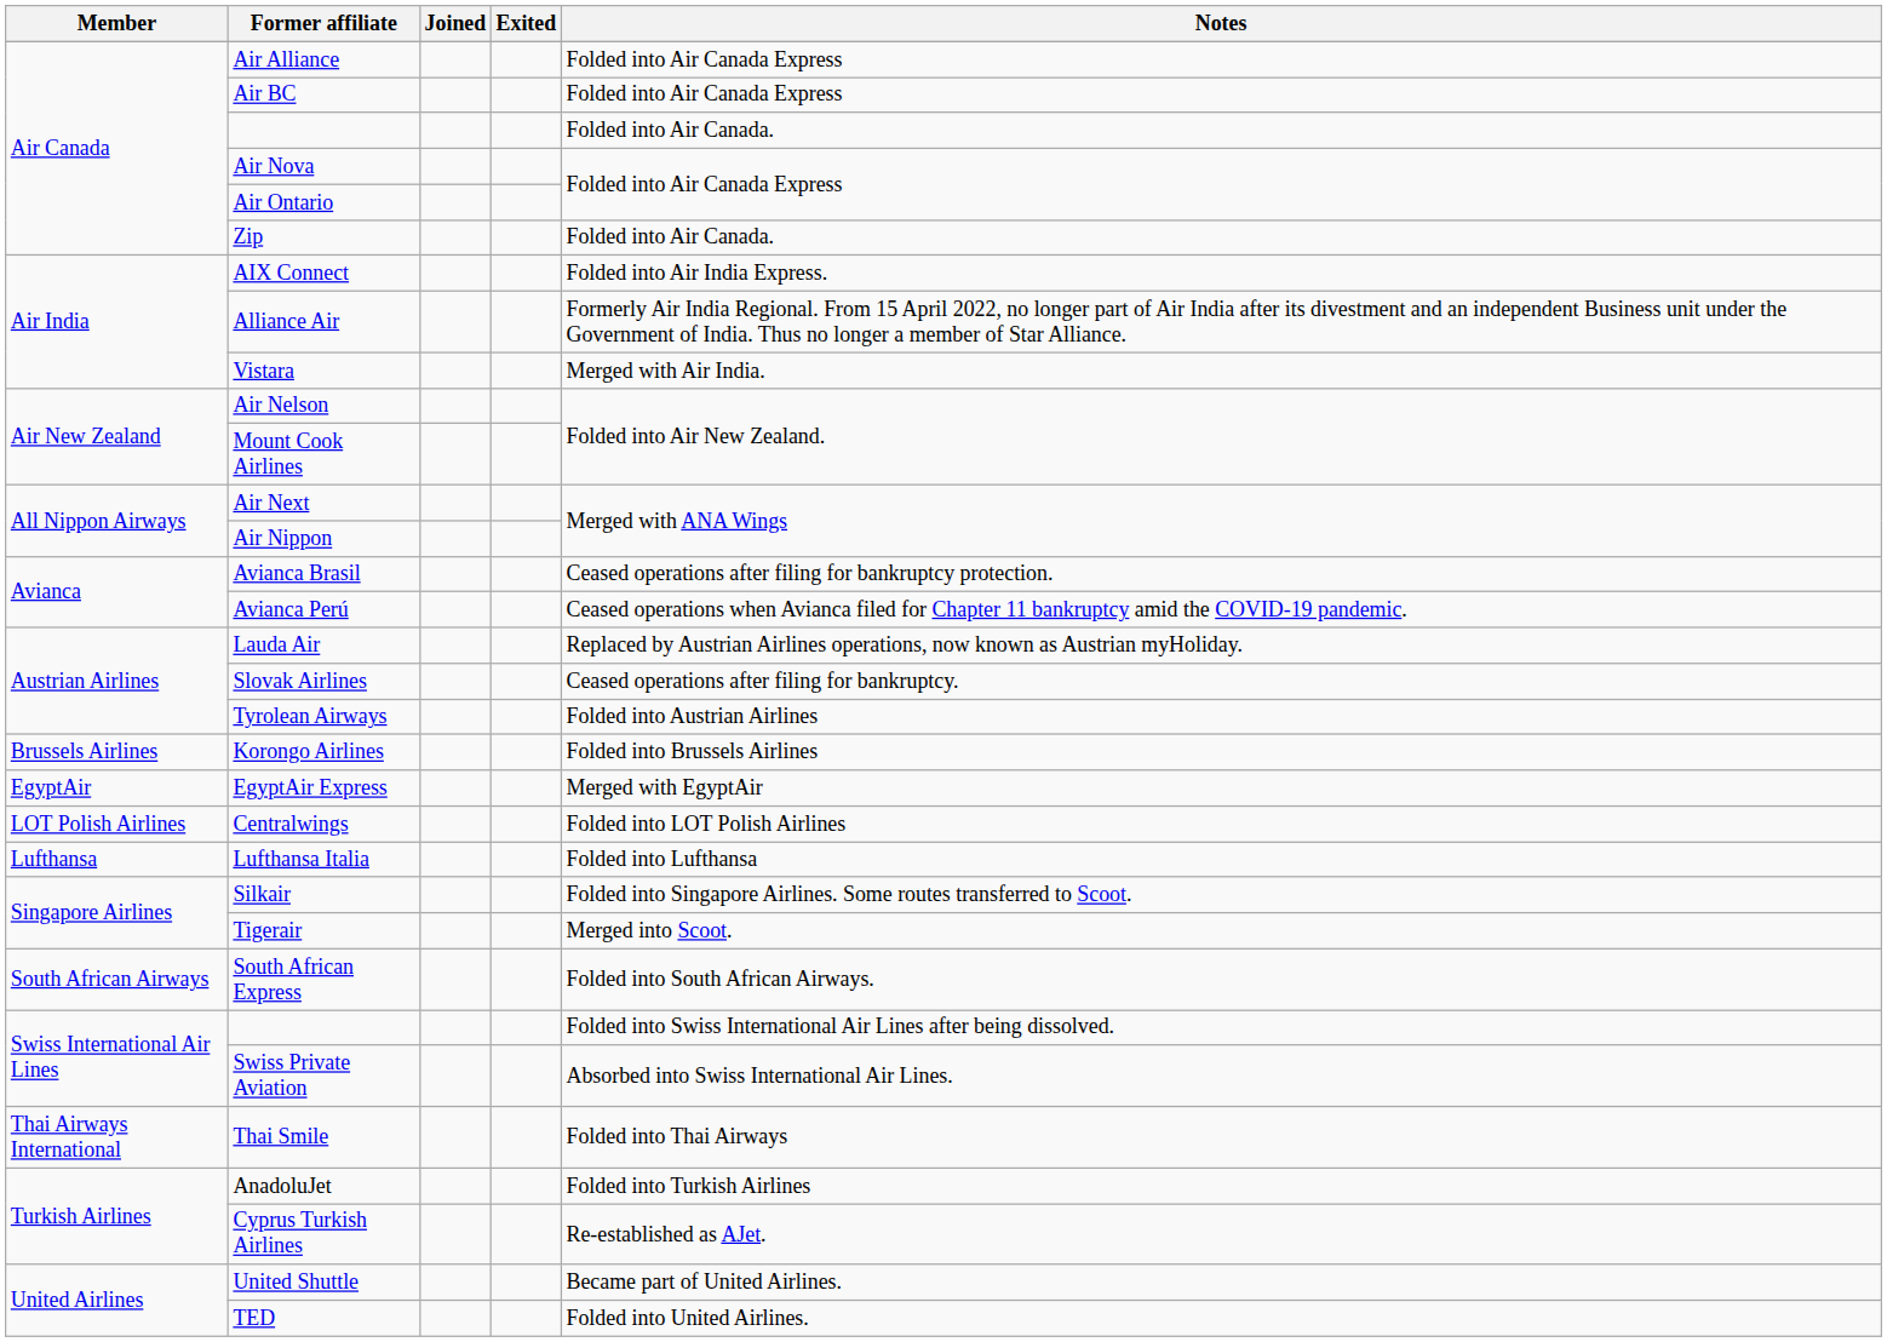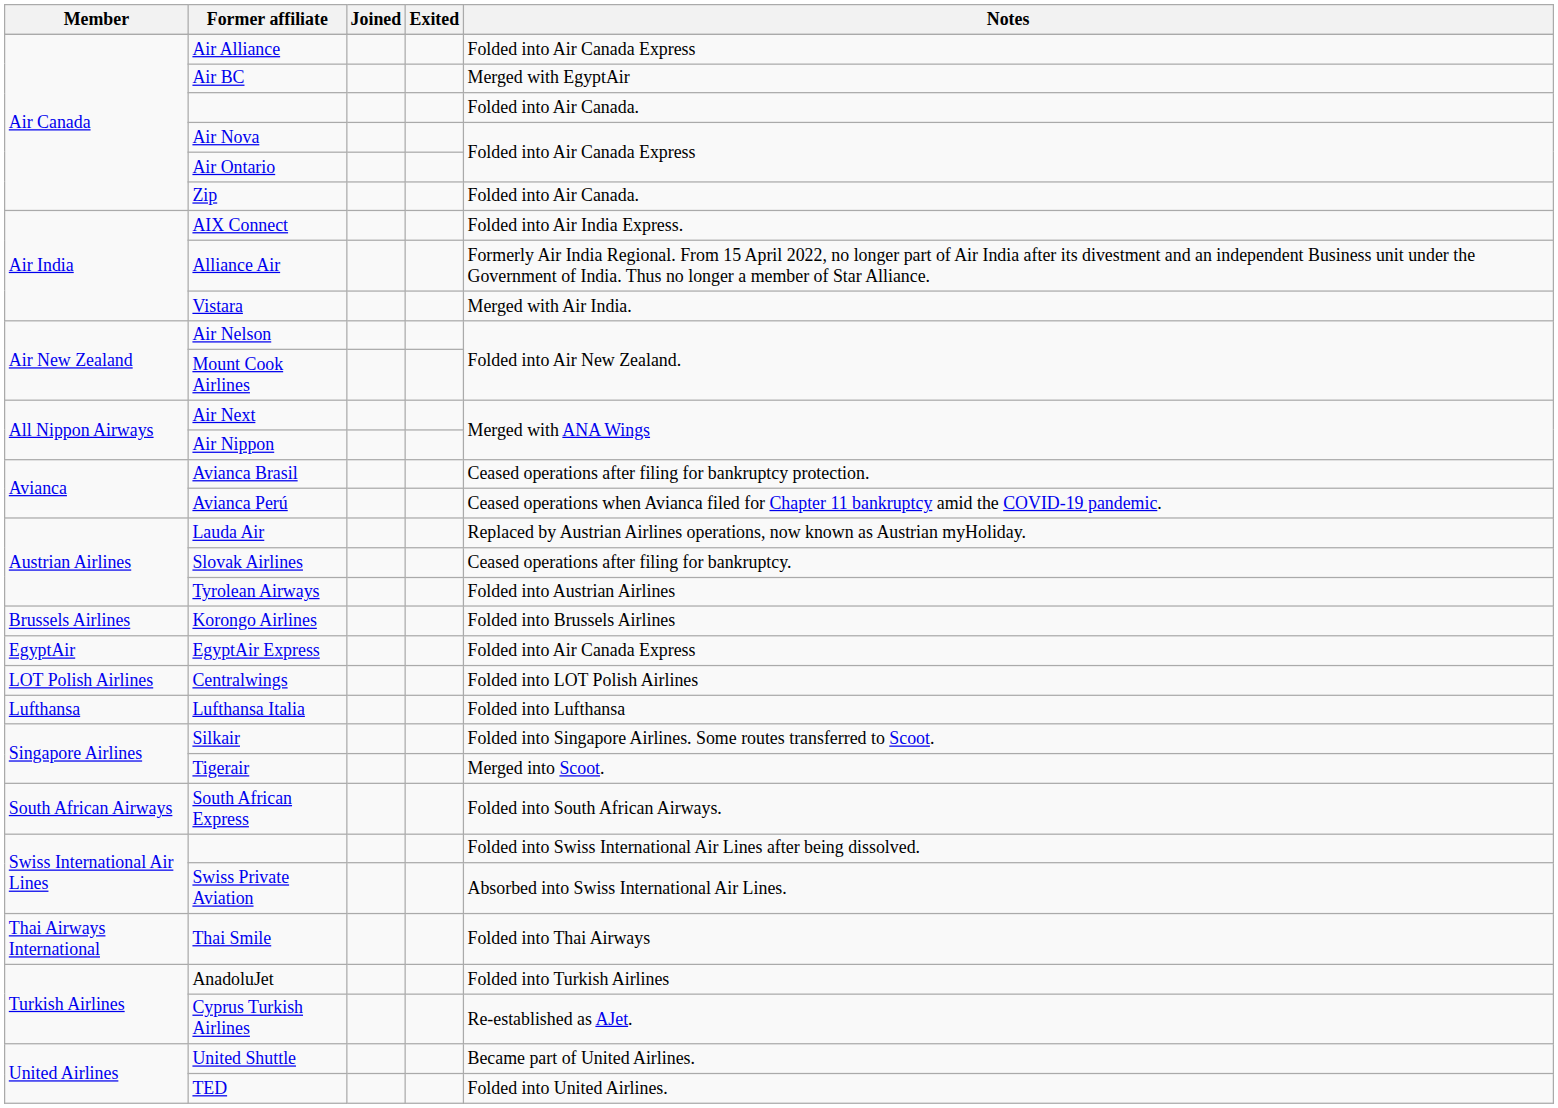Air BC | Notes: Folded into Air Canada Express -> Merged with EgyptAir
EgyptAir Express | Notes: Merged with EgyptAir -> Folded into Air Canada Express
